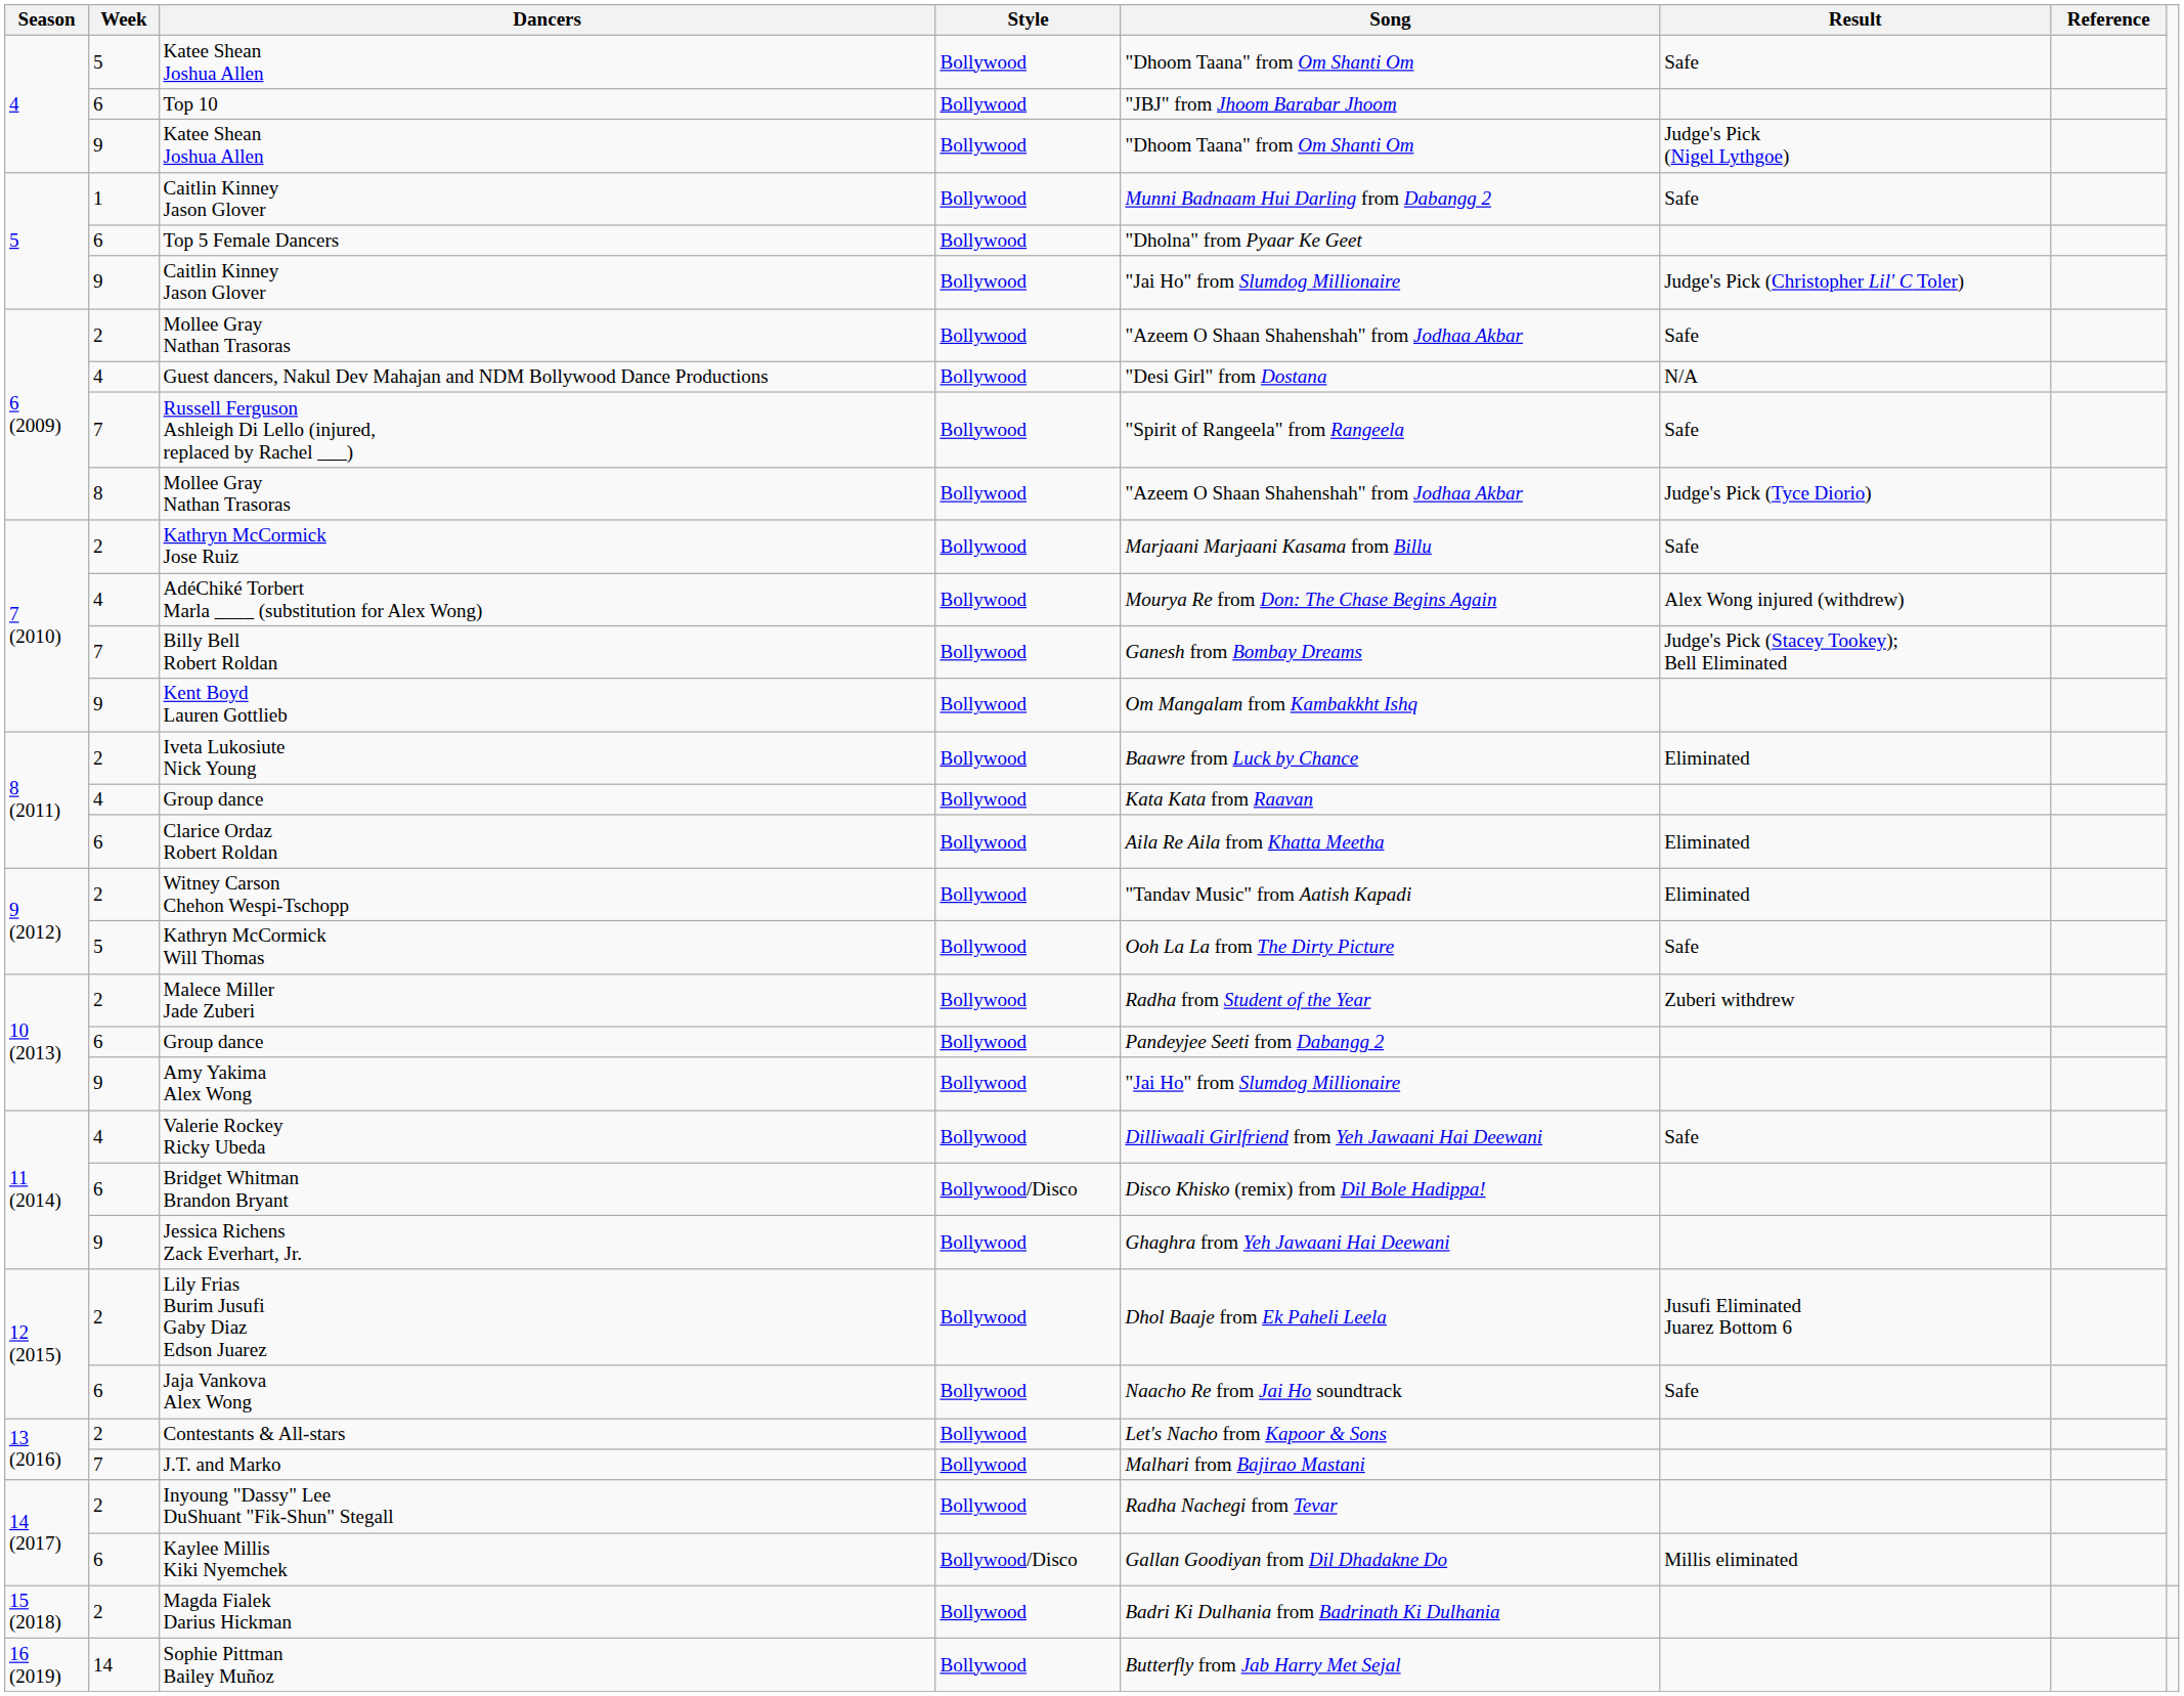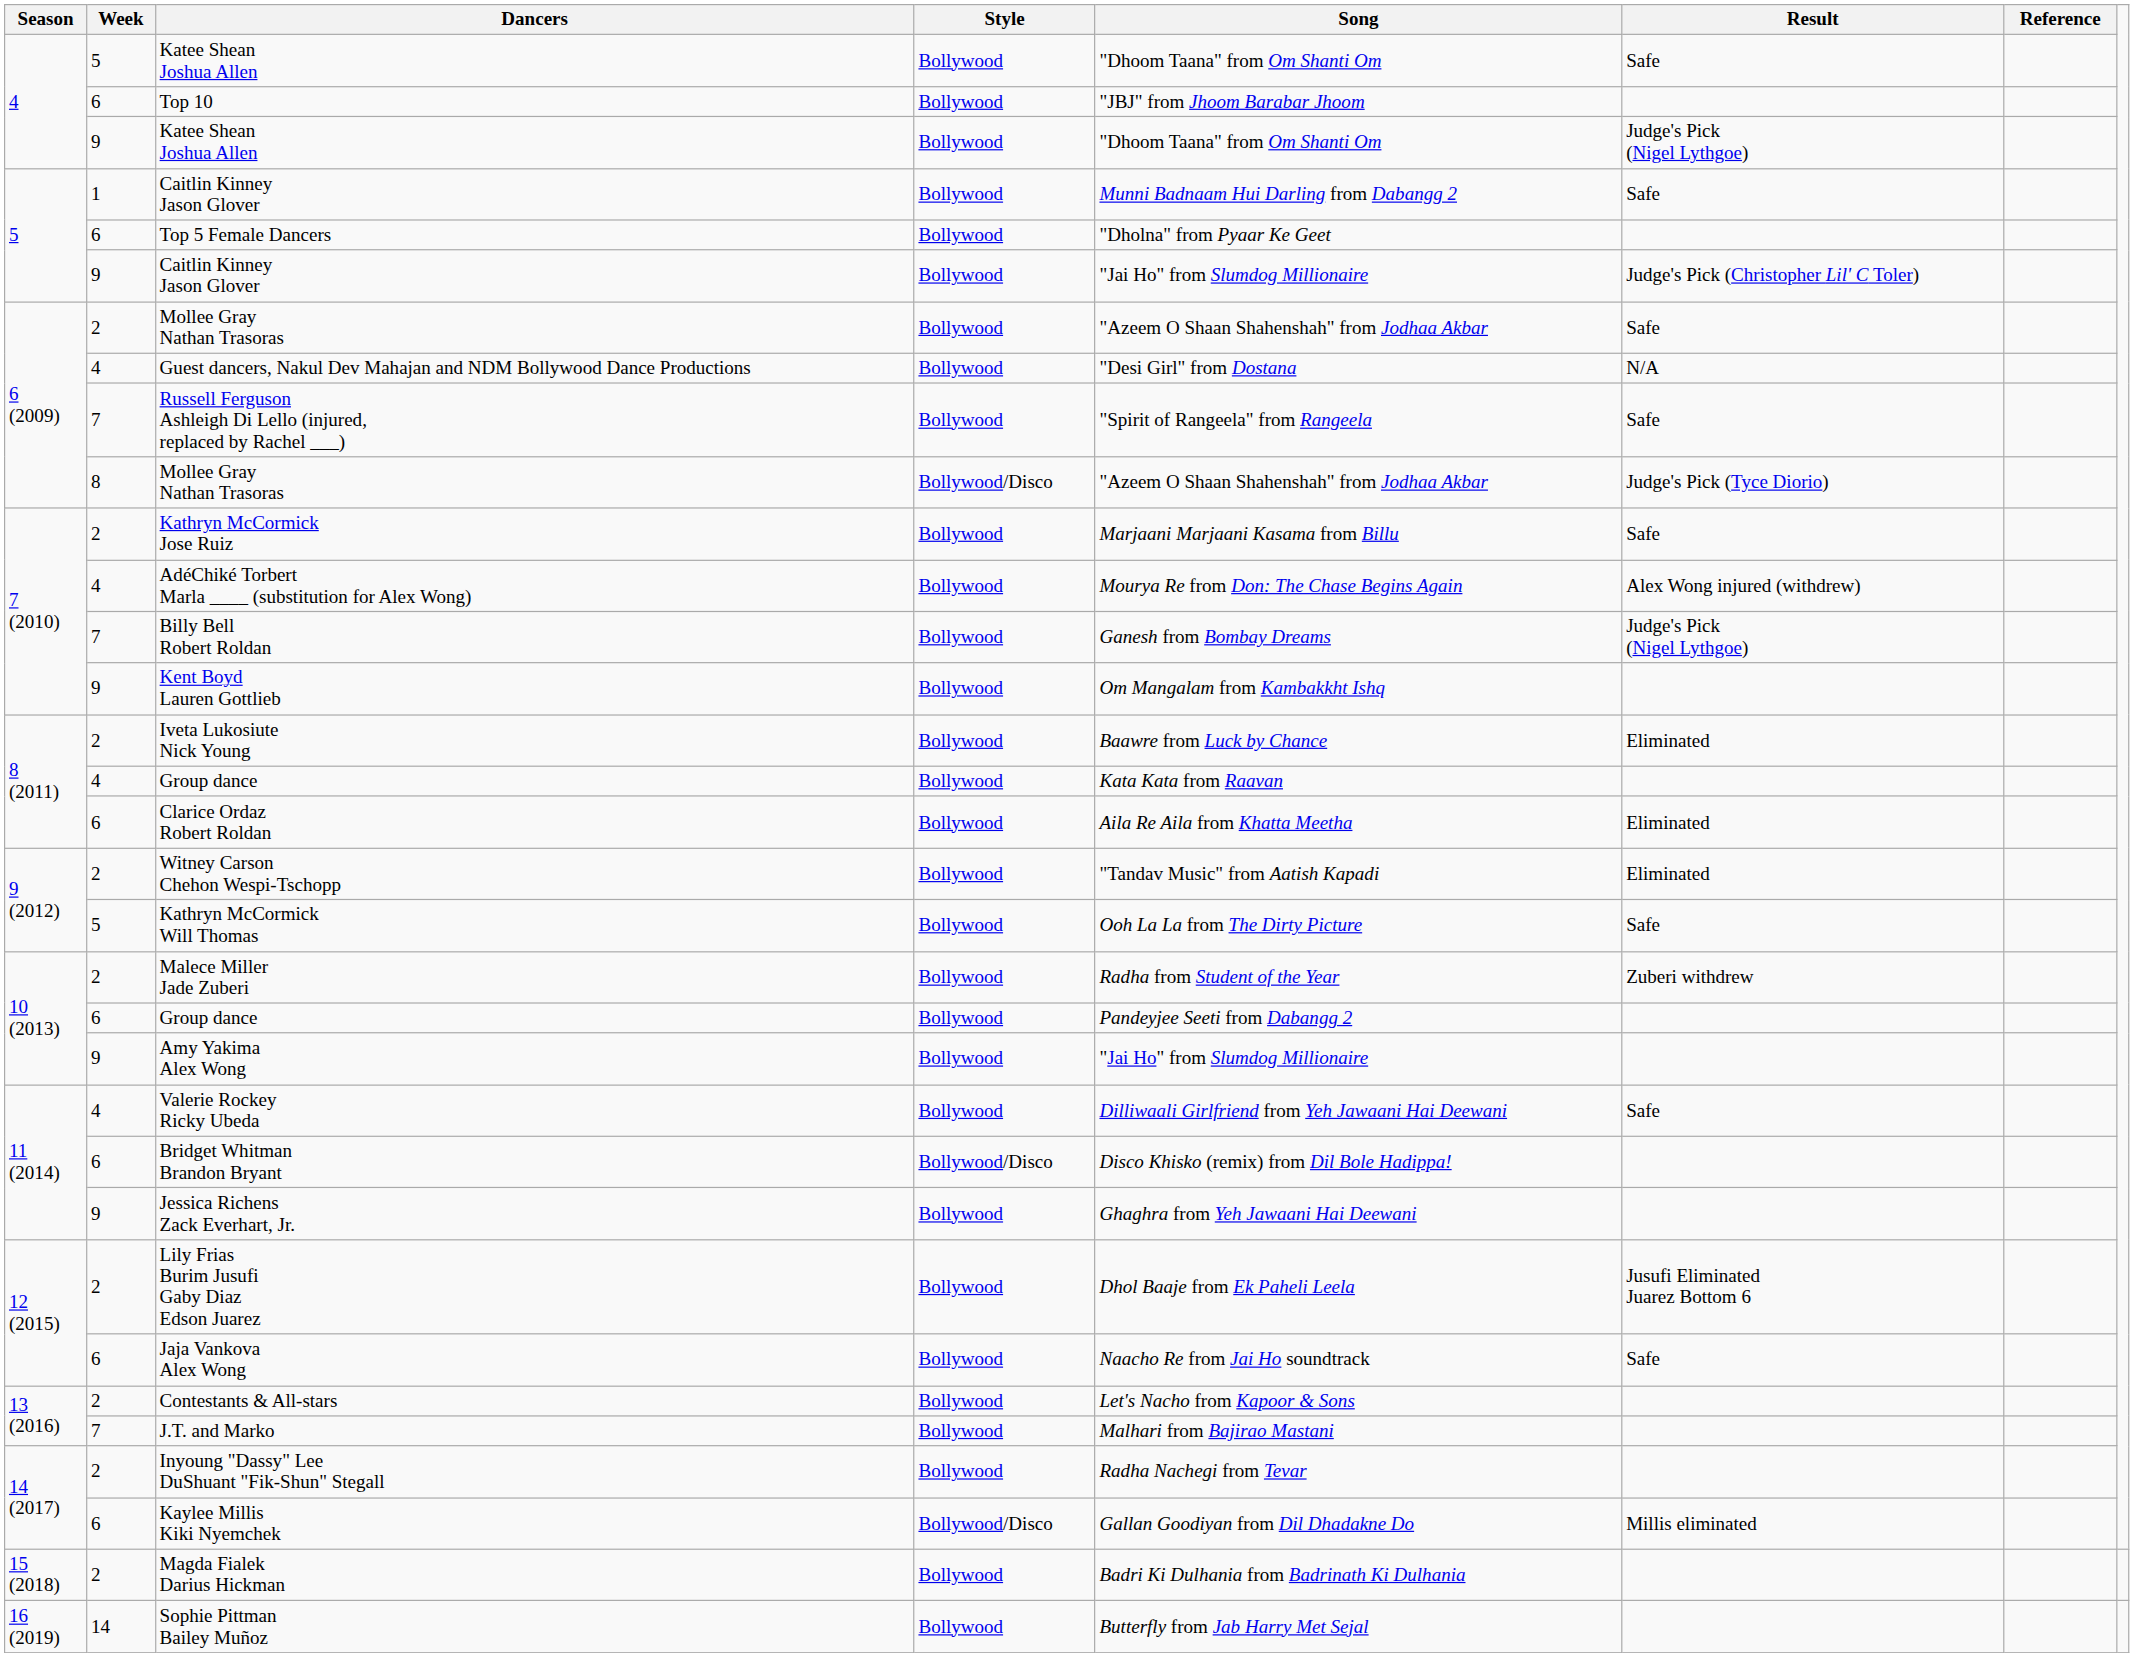8 / Mollee Gray Nathan Trasoras | Style: Bollywood -> Bollywood/Disco
Billy Bell Robert Roldan | Result: Judge's Pick (Stacey Tookey); Bell Eliminated -> Judge's Pick (Nigel Lythgoe)
